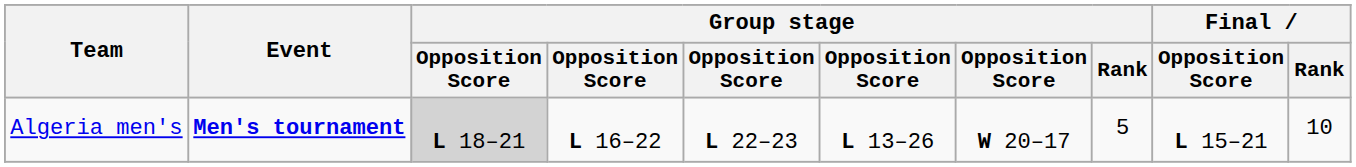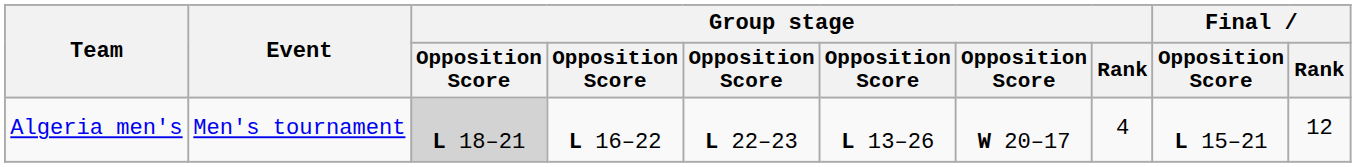Algeria men's | Event: bold -> normal
Algeria men's | Group stage / Rank: 5 -> 4
Algeria men's | Final / Rank: 10 -> 12
